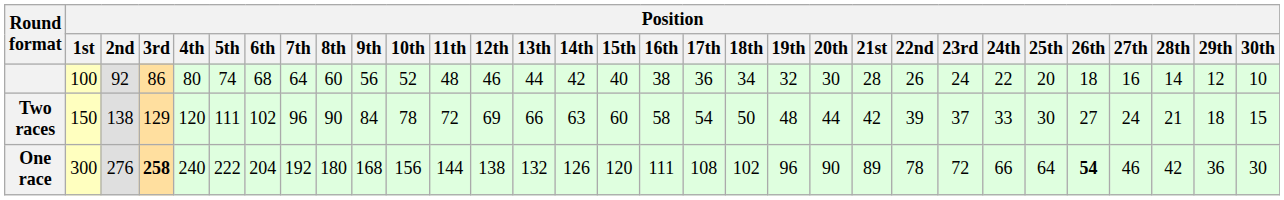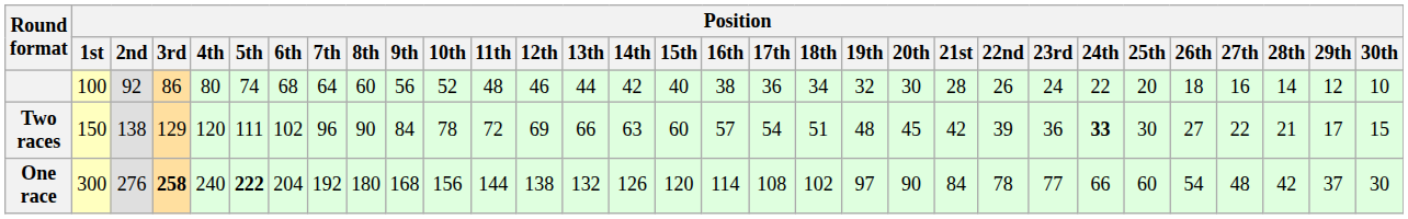Two races | Position / 16th: 58 -> 57
Two races | Position / 18th: 50 -> 51
Two races | Position / 20th: 44 -> 45
Two races | Position / 23rd: 37 -> 36
Two races | Position / 24th: normal -> bold
Two races | Position / 27th: 24 -> 22
Two races | Position / 29th: 18 -> 17
One race | Position / 5th: normal -> bold
One race | Position / 16th: 111 -> 114
One race | Position / 19th: 96 -> 97
One race | Position / 21st: 89 -> 84
One race | Position / 23rd: 72 -> 77
One race | Position / 25th: 64 -> 60
One race | Position / 26th: bold -> normal
One race | Position / 27th: 46 -> 48
One race | Position / 29th: 36 -> 37
